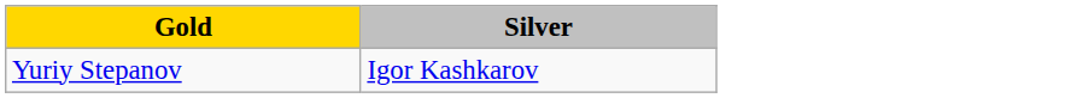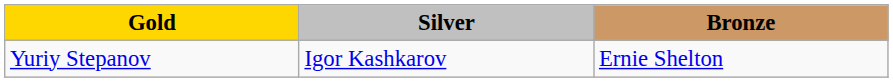+ column: Bronze | Ernie Shelton
